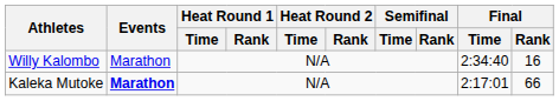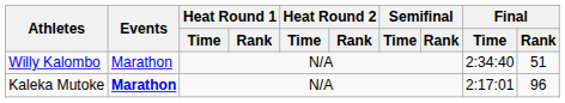Willy Kalombo | Final / Rank: 16 -> 51
Kaleka Mutoke | Final / Rank: 66 -> 96
